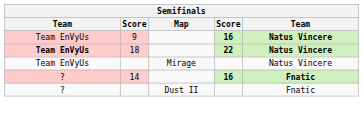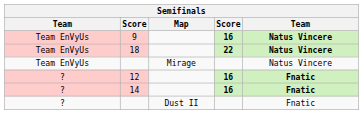18 | column 1: bold -> normal
+ row: ? | 12 | 16 | Fnatic
